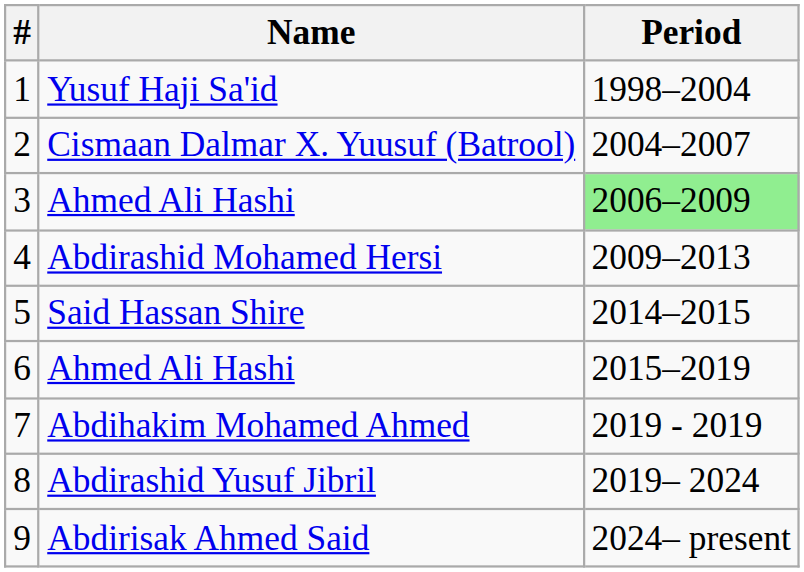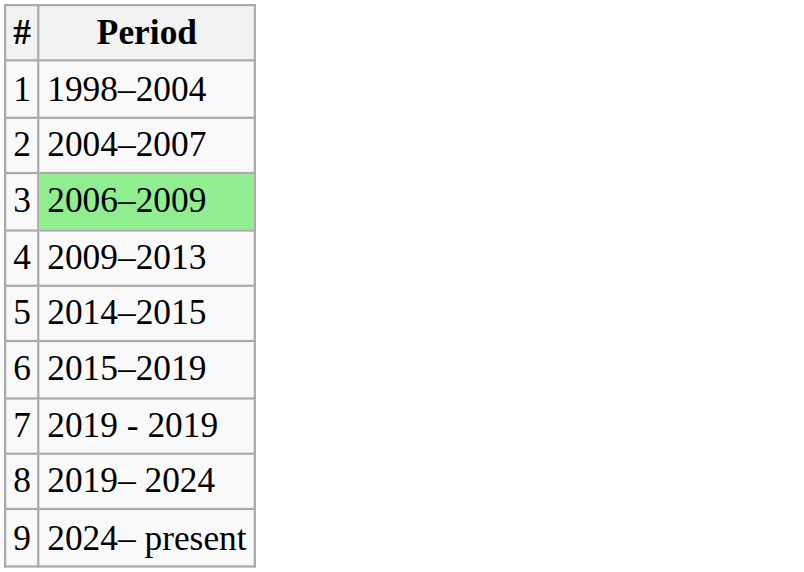- column: Name | Yusuf Haji Sa'id | Cismaan Dalmar X. Yuusuf (Batrool) | Ahmed Ali Hashi | Abdirashid Mohamed Hersi | Said Hassan Shire | Ahmed Ali Hashi | Abdihakim Mohamed Ahmed | Abdirashid Yusuf Jibril | Abdirisak Ahmed Said
